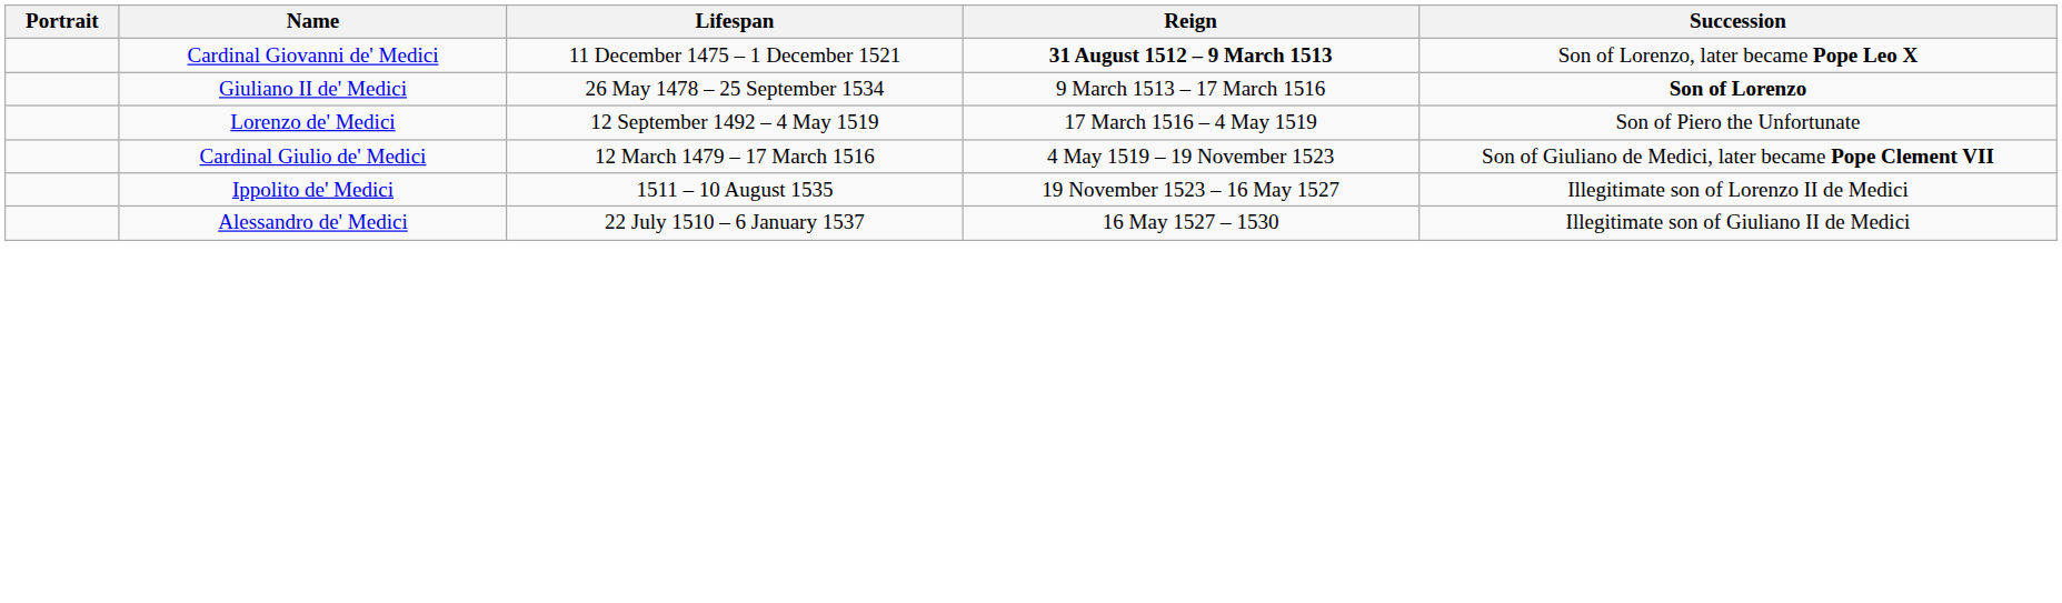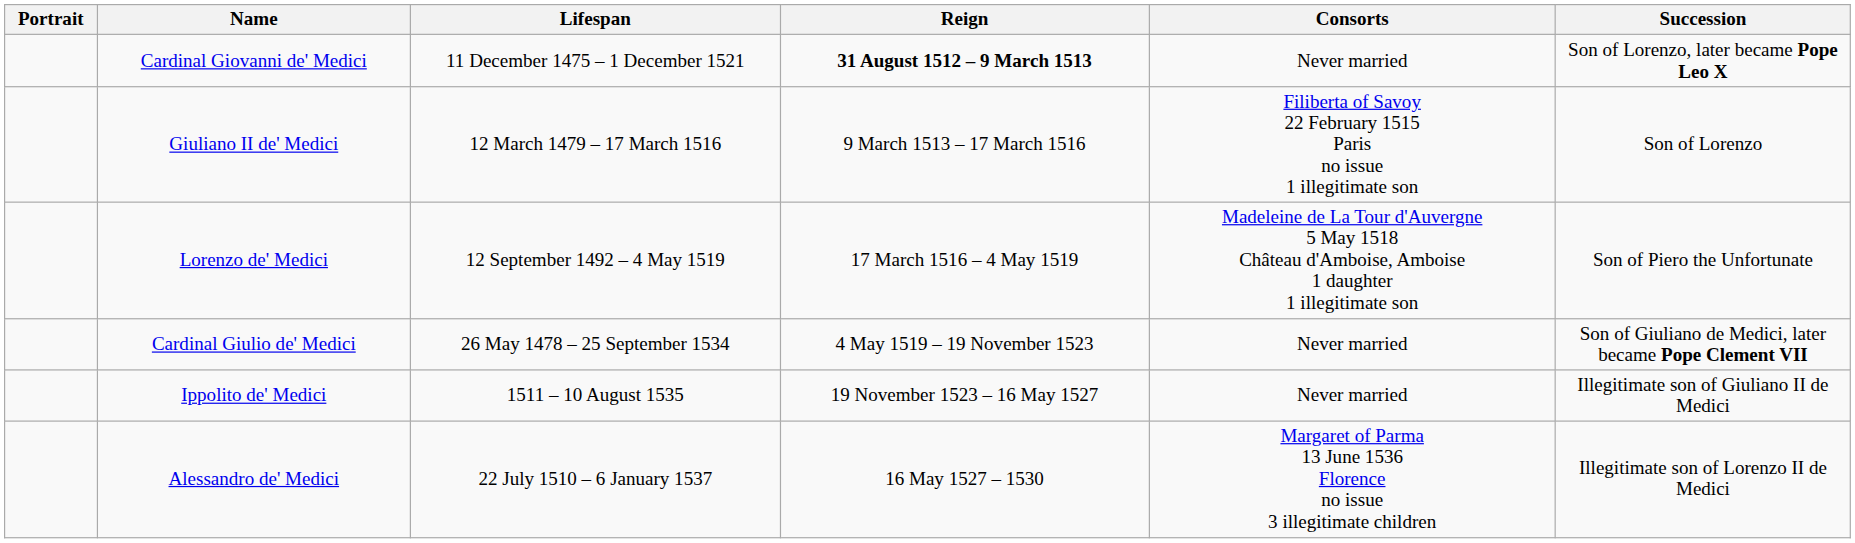+ column: Consorts | Never married | Filiberta of Savoy 22 February 1515 Paris no issue 1 illegitimate son | Madeleine de La Tour d'Auvergne 5 May 1518 Château d'Amboise, Amboise 1 daughter 1 illegitimate son | Never married | Never married | Margaret of Parma 13 June 1536 Florence no issue 3 illegitimate children
Giuliano II de' Medici | Lifespan: 26 May 1478 – 25 September 1534 -> 12 March 1479 – 17 March 1516
Giuliano II de' Medici | Succession: bold -> normal
Cardinal Giulio de' Medici | Lifespan: 12 March 1479 – 17 March 1516 -> 26 May 1478 – 25 September 1534
Ippolito de' Medici | Succession: Illegitimate son of Lorenzo II de Medici -> Illegitimate son of Giuliano II de Medici
Alessandro de' Medici | Succession: Illegitimate son of Giuliano II de Medici -> Illegitimate son of Lorenzo II de Medici
